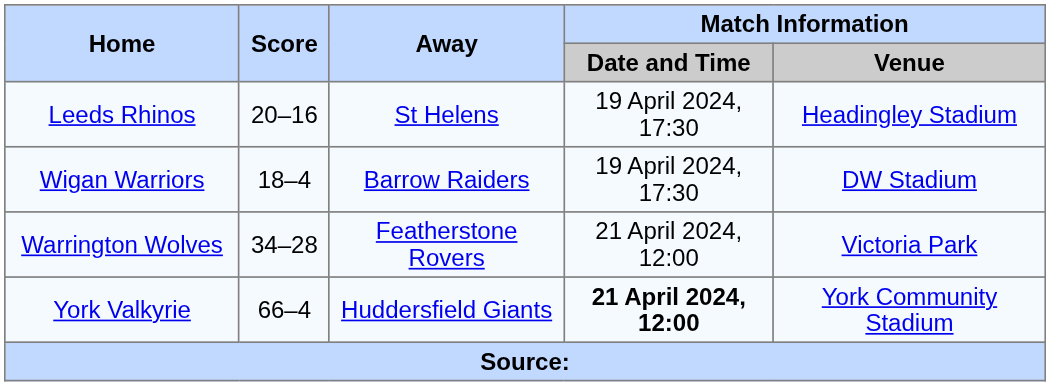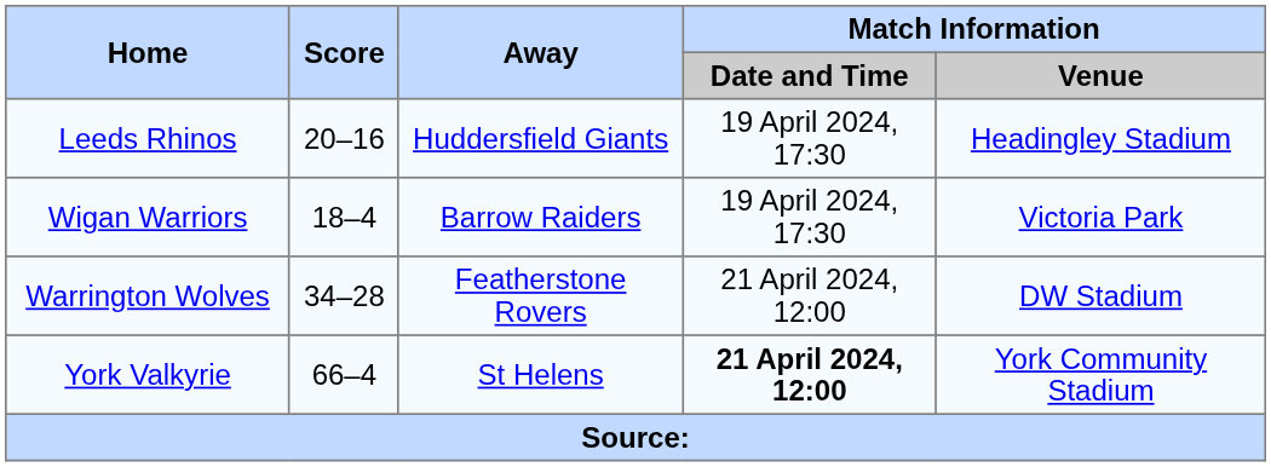Leeds Rhinos | Away: St Helens -> Huddersfield Giants
Wigan Warriors | Match Information / Venue: DW Stadium -> Victoria Park
Warrington Wolves | Match Information / Venue: Victoria Park -> DW Stadium
York Valkyrie | Away: Huddersfield Giants -> St Helens
